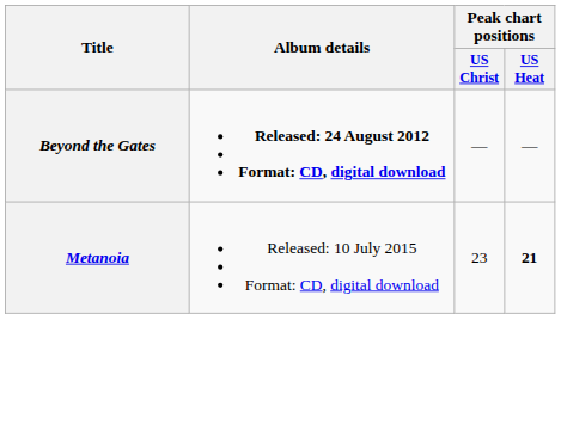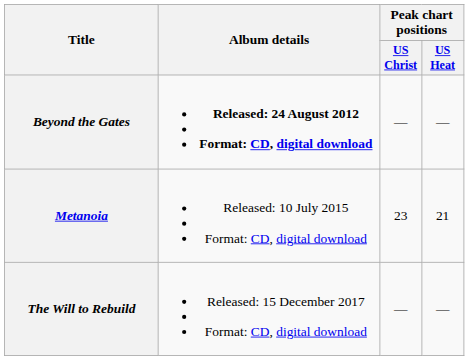Metanoia | Peak chart positions / US Heat: bold -> normal
+ row: The Will to Rebuild | Released: 15 December 2017 Format: CD, digital download | — | —
